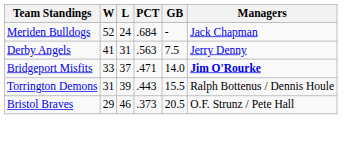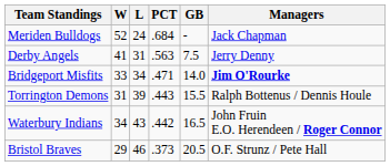Bridgeport Misfits | L: 37 -> 34
+ row: Waterbury Indians | 34 | 43 | .442 | 16.5 | John Fruin E.O. Herendeen / Roger Connor
